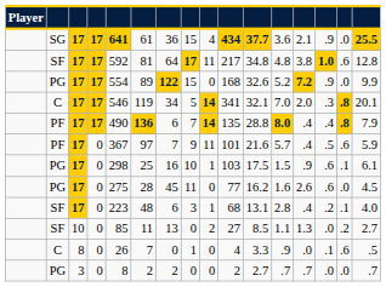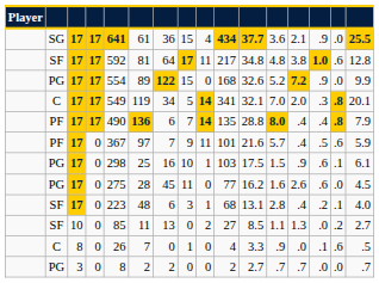C / 17 | column 5: 546 -> 549
